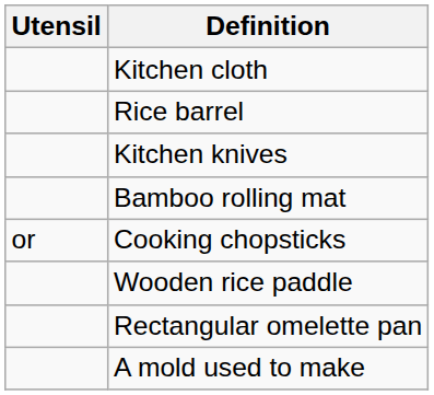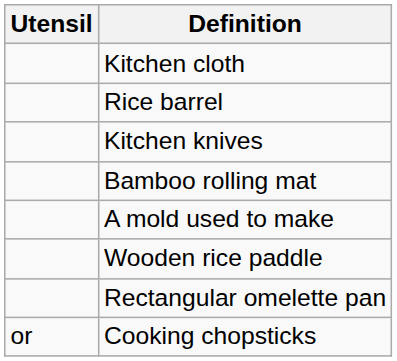rows swapped: Cooking chopsticks <-> A mold used to make
